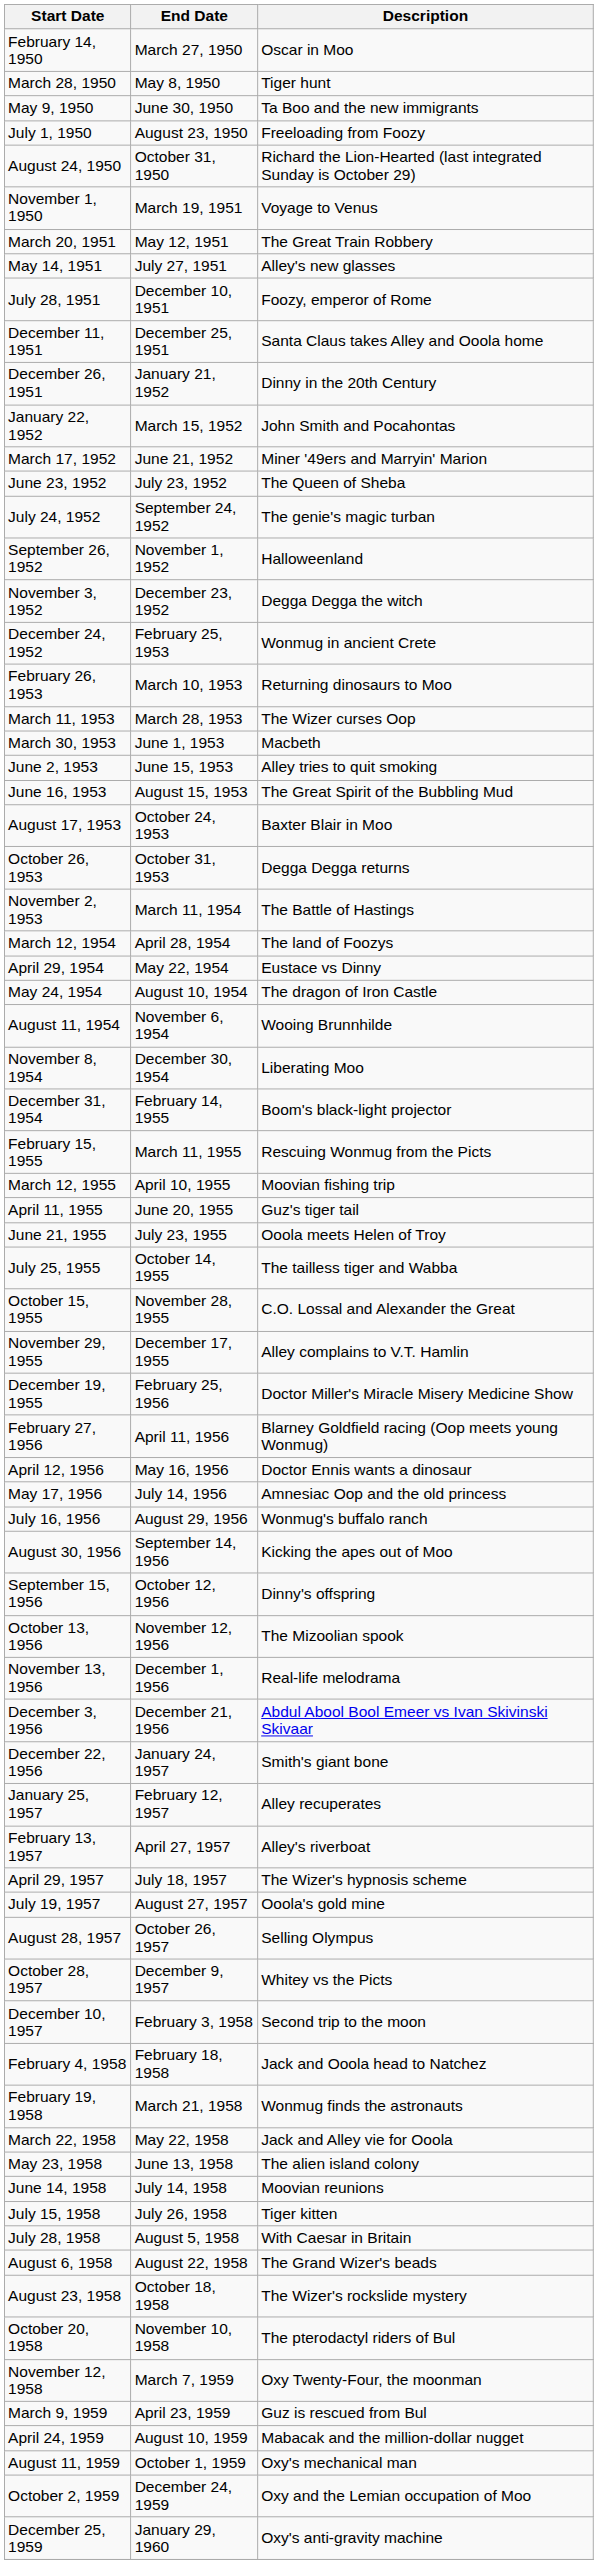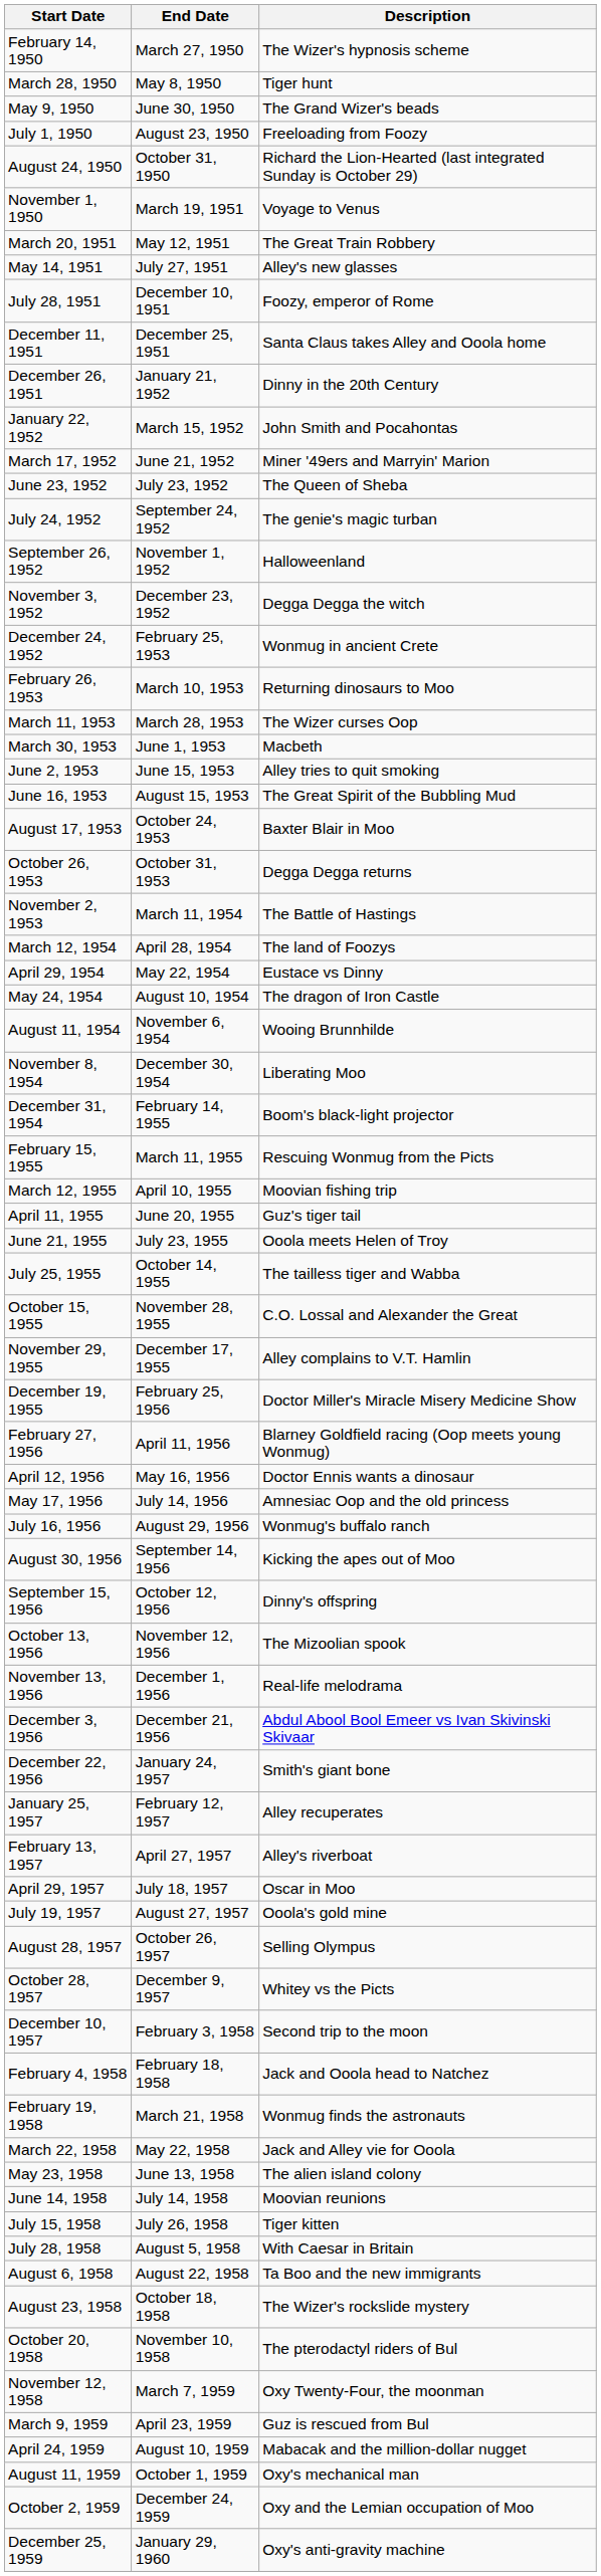February 14, 1950 | Description: Oscar in Moo -> The Wizer's hypnosis scheme
May 9, 1950 | Description: Ta Boo and the new immigrants -> The Grand Wizer's beads
April 29, 1957 | Description: The Wizer's hypnosis scheme -> Oscar in Moo
August 6, 1958 | Description: The Grand Wizer's beads -> Ta Boo and the new immigrants
